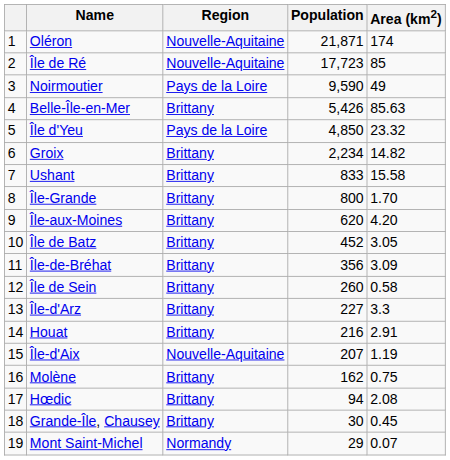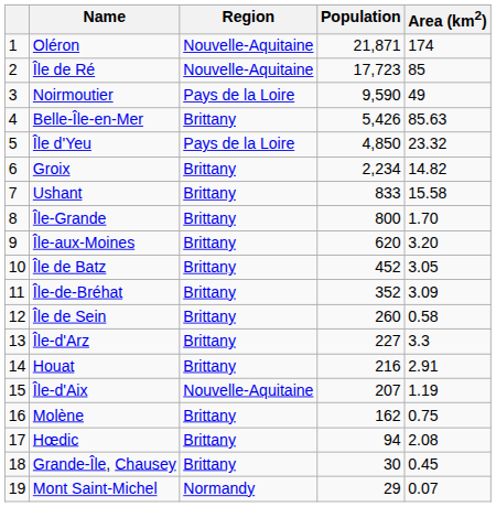Île-aux-Moines | Area (km2): 4.20 -> 3.20
Île-de-Bréhat | Population: 356 -> 352
